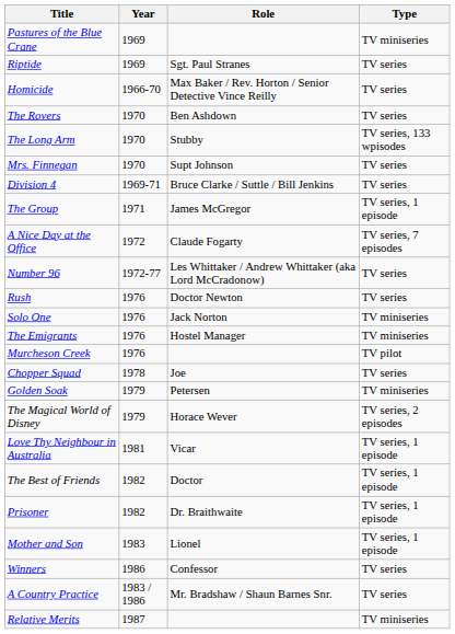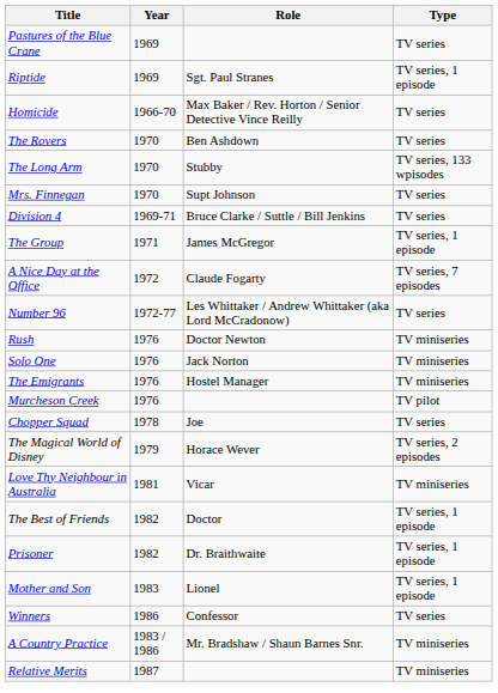Pastures of the Blue Crane | Type: TV miniseries -> TV series
Riptide | Type: TV series -> TV series, 1 episode
Rush | Type: TV series -> TV miniseries
- row: Golden Soak | 1979 | Petersen | TV miniseries
Love Thy Neighbour in Australia | Type: TV series, 1 episode -> TV miniseries
A Country Practice | Type: TV series -> TV miniseries
